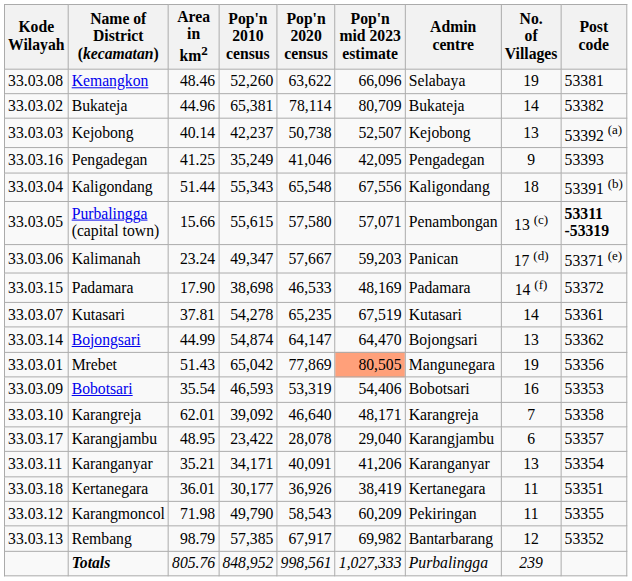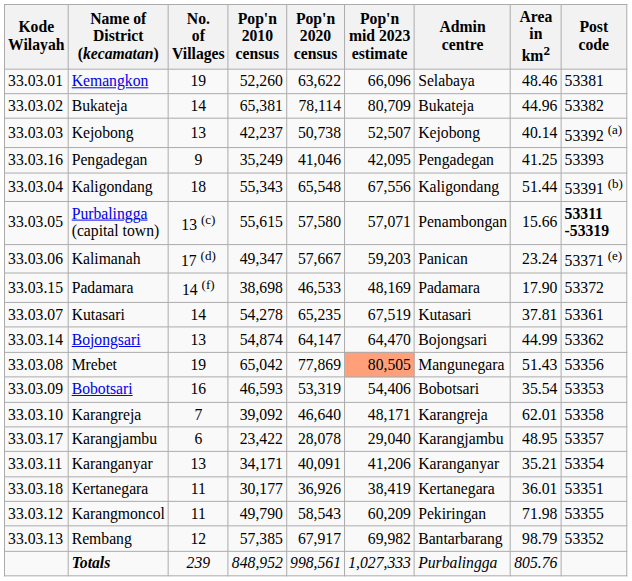columns swapped: Area in km2 <-> No. of Villages
Kemangkon | Kode Wilayah: 33.03.08 -> 33.03.01
Mrebet | Kode Wilayah: 33.03.01 -> 33.03.08
